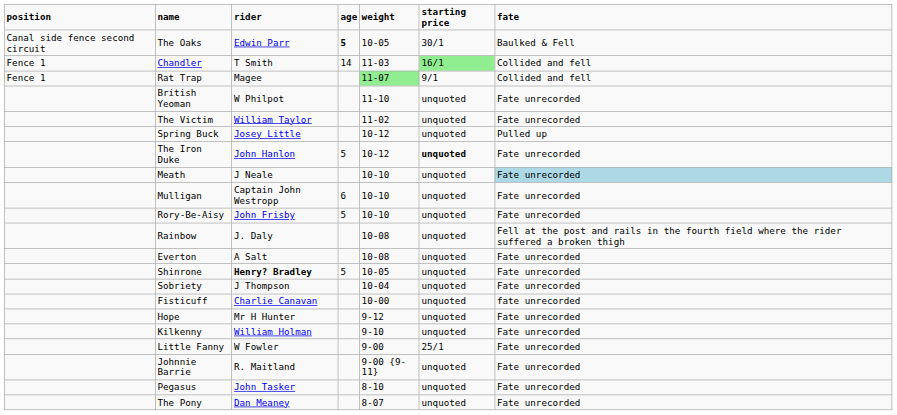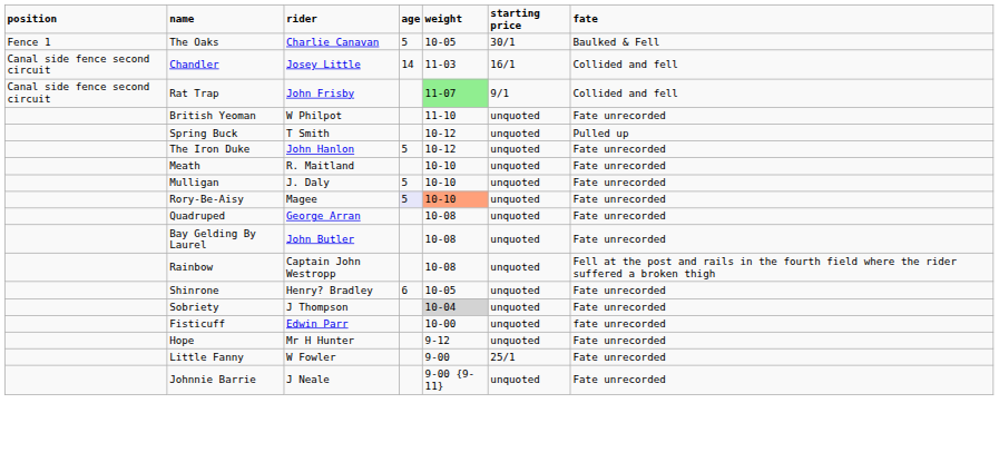The Oaks | position: Canal side fence second circuit -> Fence 1
The Oaks | rider: Edwin Parr -> Charlie Canavan
The Oaks | age: bold -> normal
Chandler | position: Fence 1 -> Canal side fence second circuit
Chandler | rider: T Smith -> Josey Little
Chandler | starting price: lightgreen background -> no background
Rat Trap | position: Fence 1 -> Canal side fence second circuit
Rat Trap | rider: Magee -> John Frisby
- row: The Victim | William Taylor | 11-02 | unquoted | Fate unrecorded
Spring Buck | rider: Josey Little -> T Smith
The Iron Duke | starting price: bold -> normal
Meath | rider: J Neale -> R. Maitland
Meath | fate: lightblue background -> no background
Mulligan | rider: Captain John Westropp -> J. Daly
Mulligan | age: 6 -> 5
Rory-Be-Aisy | rider: John Frisby -> Magee
Rory-Be-Aisy | age: no background -> lavender background
Rory-Be-Aisy | weight: no background -> lightsalmon background
+ row: Quadruped | George Arran | 10-08 | unquoted | Fate unrecorded
+ row: Bay Gelding By Laurel | John Butler | 10-08 | unquoted | Fate unrecorded
Rainbow | rider: J. Daly -> Captain John Westropp
- row: Everton | A Salt | 10-08 | unquoted | Fate unrecorded
Shinrone | rider: bold -> normal
Shinrone | age: 5 -> 6
Sobriety | weight: no background -> lightgrey background
Fisticuff | rider: Charlie Canavan -> Edwin Parr
- row: Kilkenny | William Holman | 9-10 | unquoted | Fate unrecorded
Johnnie Barrie | rider: R. Maitland -> J Neale
- row: Pegasus | John Tasker | 8-10 | unquoted | Fate unrecorded
- row: The Pony | Dan Meaney | 8-07 | unquoted | Fate unrecorded
